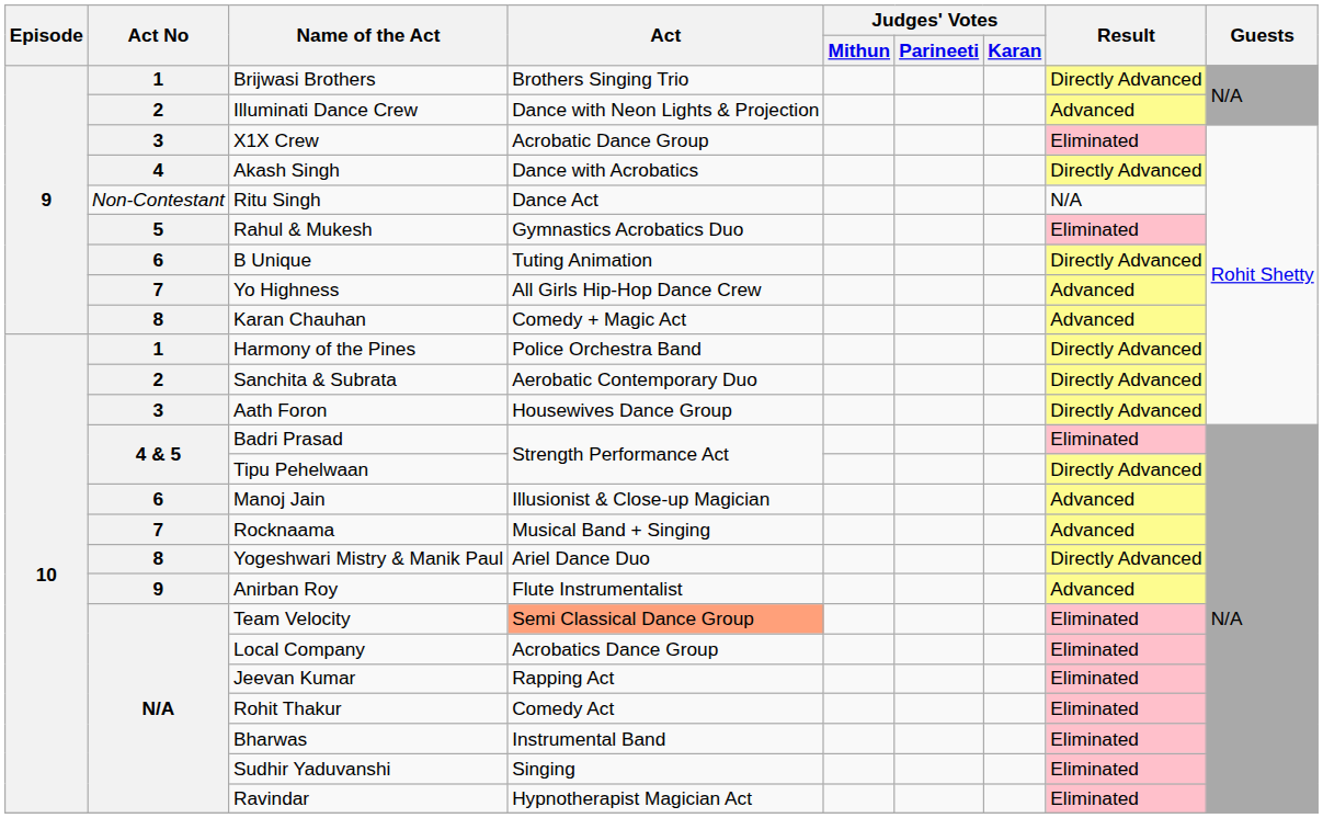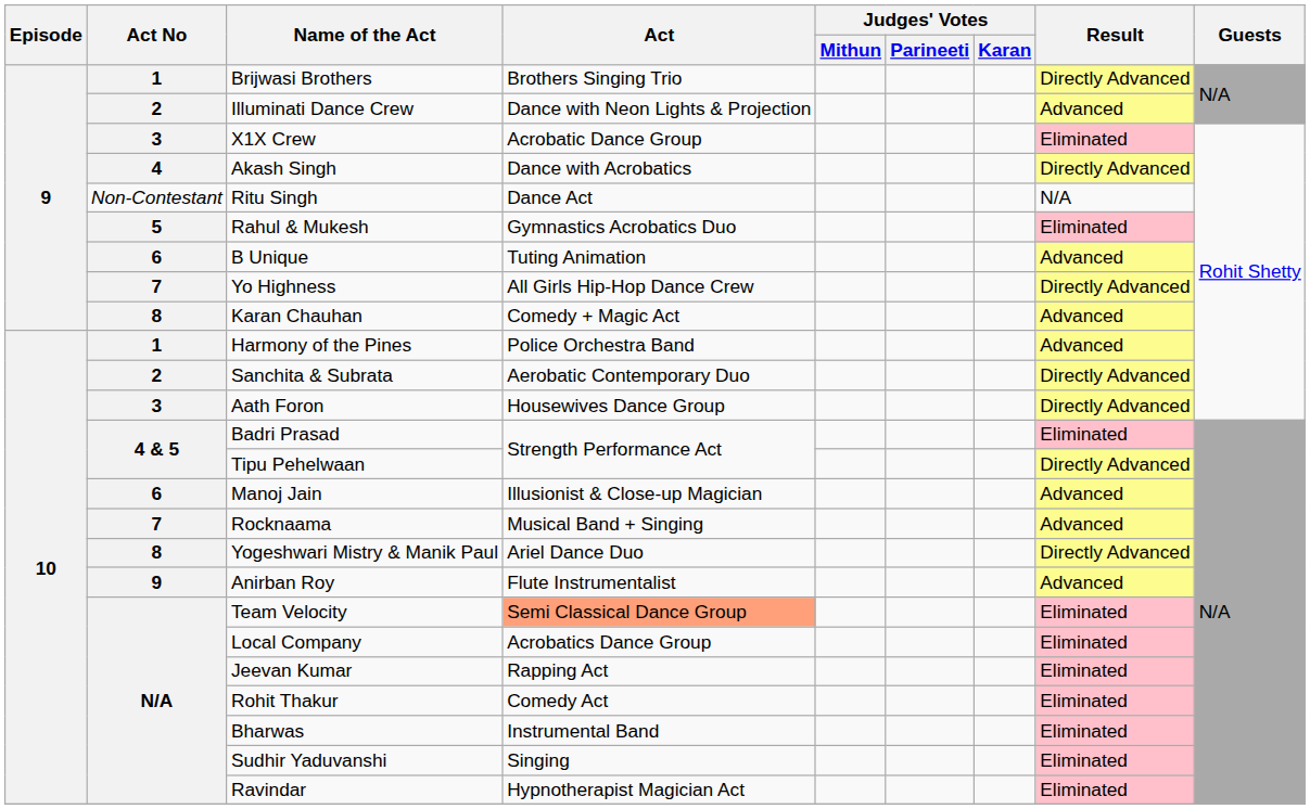B Unique | Result: Directly Advanced -> Advanced
Yo Highness | Result: Advanced -> Directly Advanced
Harmony of the Pines | Result: Directly Advanced -> Advanced
